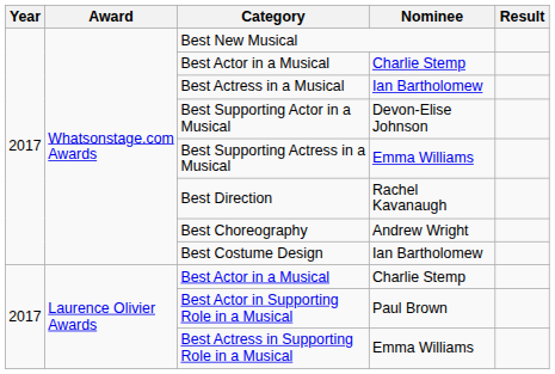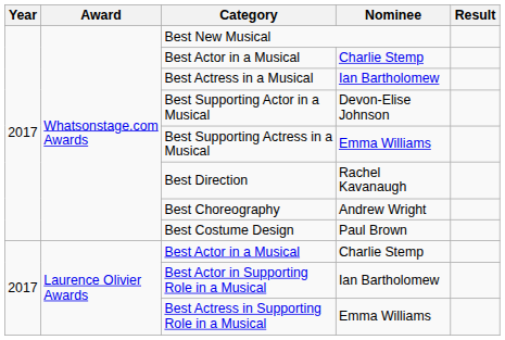Best Costume Design | Nominee: Ian Bartholomew -> Paul Brown
Best Actor in Supporting Role in a Musical | Nominee: Paul Brown -> Ian Bartholomew
